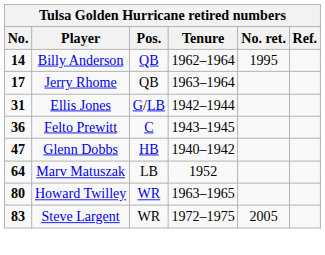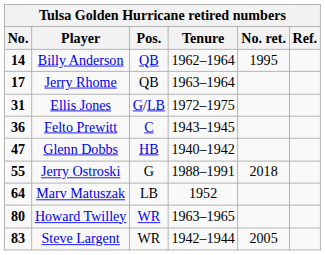Ellis Jones | Tenure: 1942–1944 -> 1972–1975
+ row: 55 | Jerry Ostroski | G | 1988–1991 | 2018
Steve Largent | Tenure: 1972–1975 -> 1942–1944
